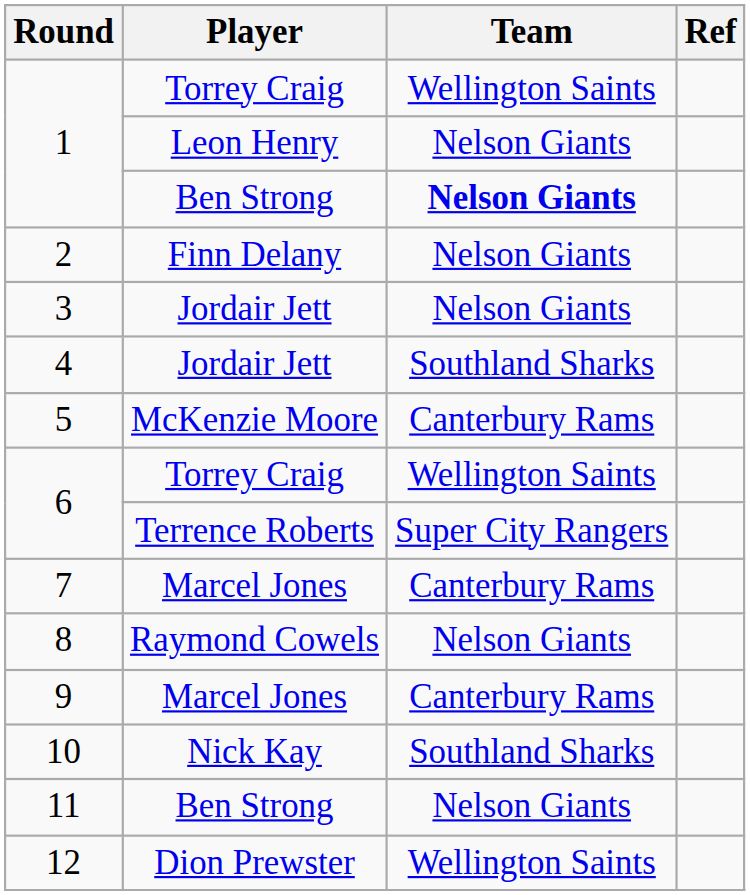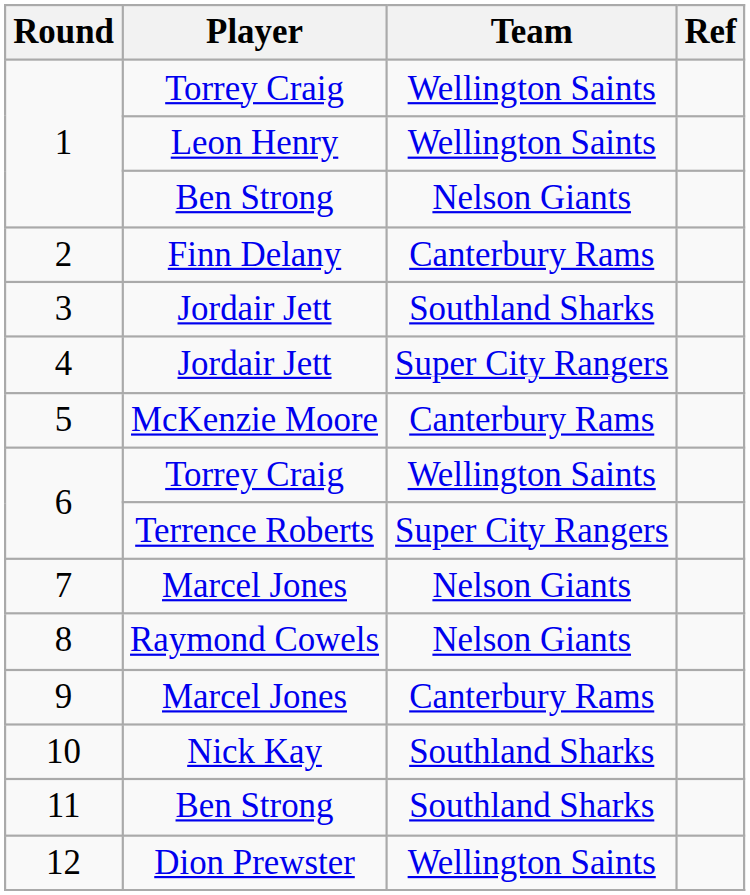1 / Leon Henry | Team: Nelson Giants -> Wellington Saints
1 / Ben Strong | Team: bold -> normal
2 | Team: Nelson Giants -> Canterbury Rams
3 | Team: Nelson Giants -> Southland Sharks
4 | Team: Southland Sharks -> Super City Rangers
7 | Team: Canterbury Rams -> Nelson Giants
11 | Team: Nelson Giants -> Southland Sharks
